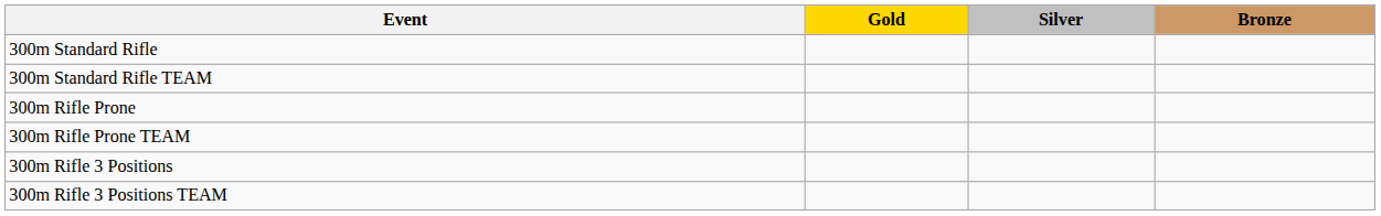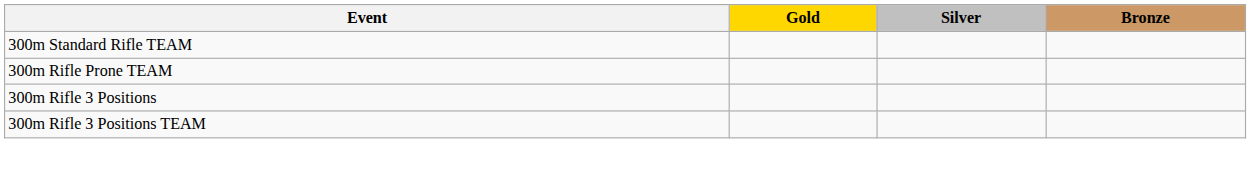- row: 300m Standard Rifle
- row: 300m Rifle Prone
